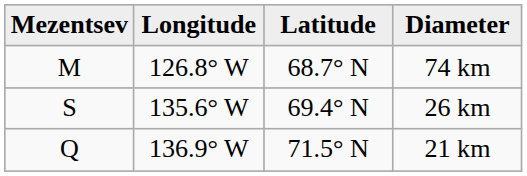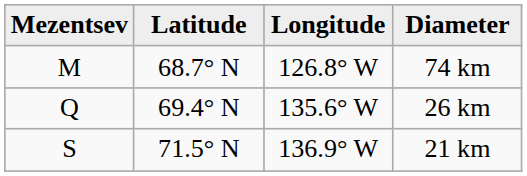columns swapped: Latitude <-> Longitude
26 km | Mezentsev: S -> Q
21 km | Mezentsev: Q -> S
